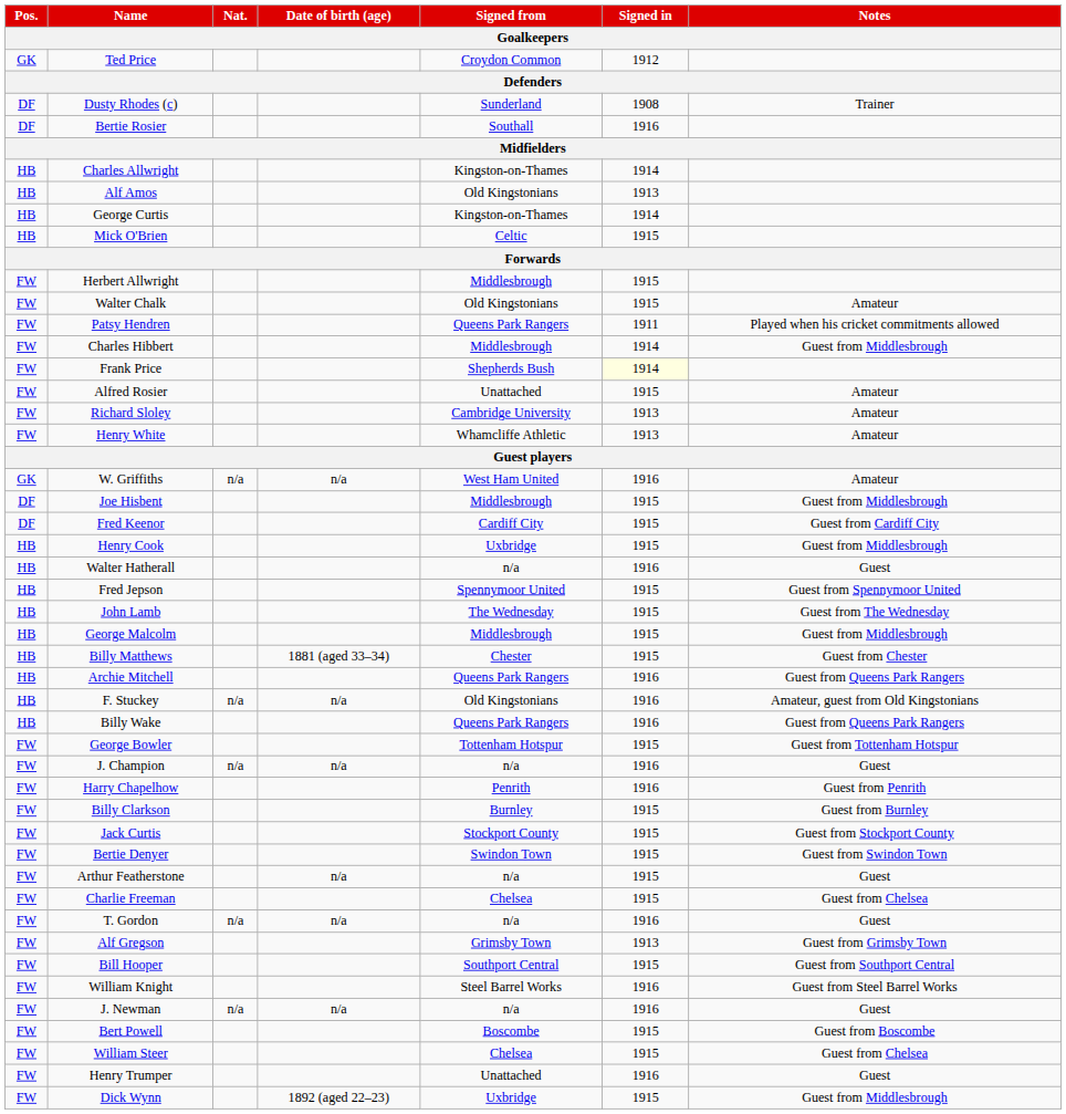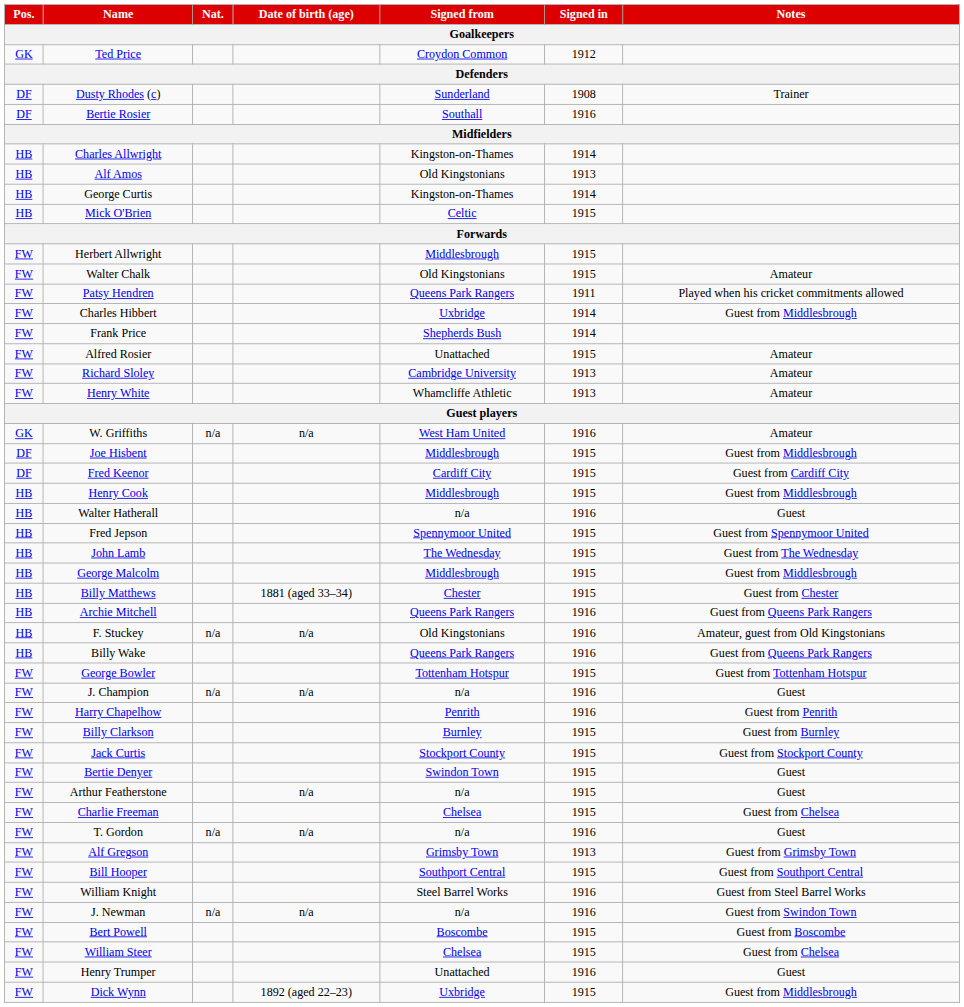Charles Hibbert | Signed from: Middlesbrough -> Uxbridge
Frank Price | Signed in: lightyellow background -> no background
Henry Cook | Signed from: Uxbridge -> Middlesbrough
Bertie Denyer | Notes: Guest from Swindon Town -> Guest
J. Newman | Notes: Guest -> Guest from Swindon Town
